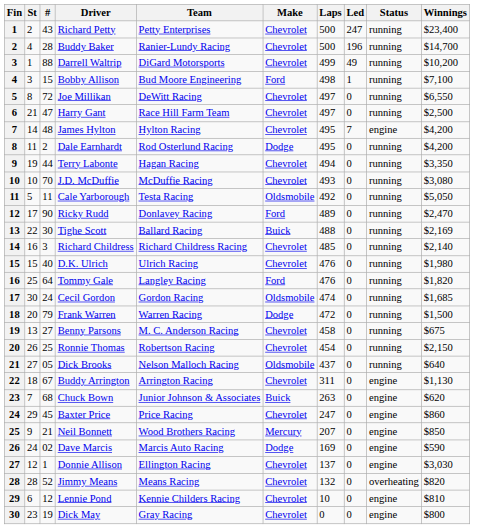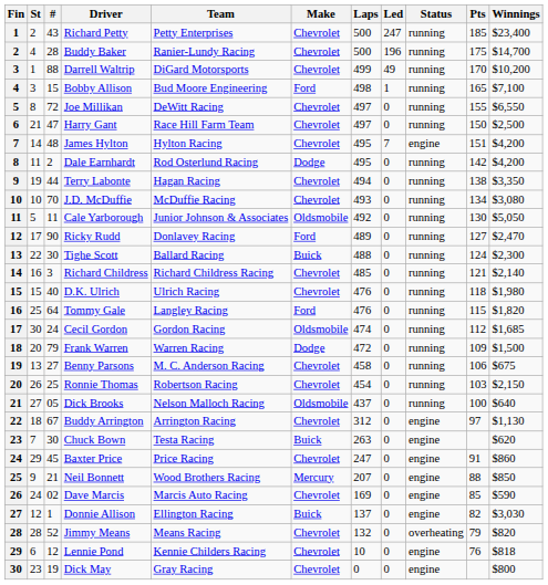+ column: Pts | 185 | 175 | 170 | 165 | 155 | 150 | 151 | 142 | 138 | 134 | 130 | 127 | 124 | 121 | 118 | 115 | 112 | 109 | 106 | 103 | 100 | 97 | 91 | 88 | 85 | 82 | 79 | 76
Cale Yarborough | Team: Testa Racing -> Junior Johnson & Associates
Tighe Scott | Winnings: $2,169 -> $2,300
Buddy Arrington | Laps: 311 -> 312
Chuck Bown | #: 68 -> 30
Chuck Bown | Team: Junior Johnson & Associates -> Testa Racing
Dave Marcis | Make: Dodge -> Chevrolet
Donnie Allison | Make: Chevrolet -> Buick
Lennie Pond | Winnings: $810 -> $818
